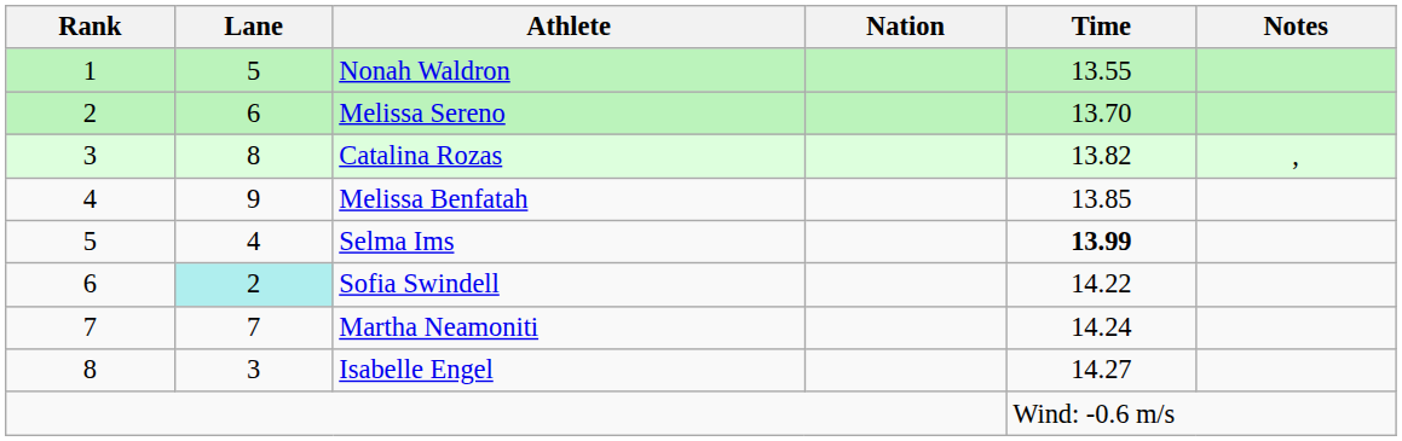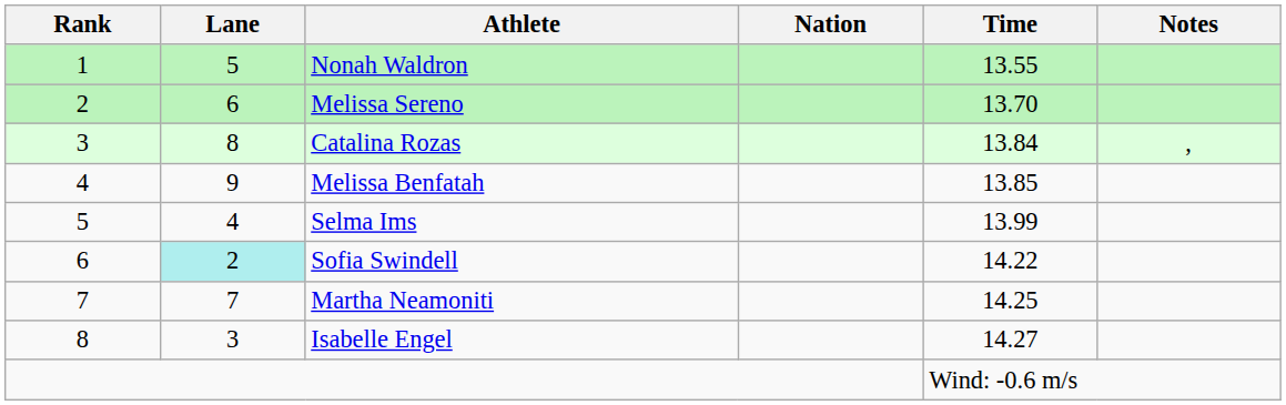Catalina Rozas | Time: 13.82 -> 13.84
Selma Ims | Time: bold -> normal
Martha Neamoniti | Time: 14.24 -> 14.25
